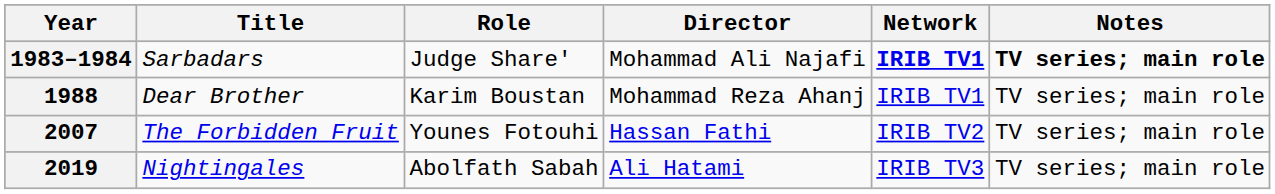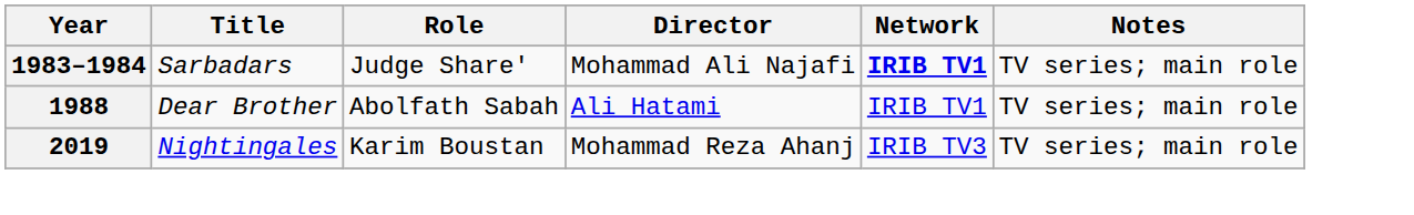1983–1984 | Notes: bold -> normal
1988 | Role: Karim Boustan -> Abolfath Sabah
1988 | Director: Mohammad Reza Ahanj -> Ali Hatami
- row: 2007 | The Forbidden Fruit | Younes Fotouhi | Hassan Fathi | IRIB TV2 | TV series; main role
2019 | Role: Abolfath Sabah -> Karim Boustan
2019 | Director: Ali Hatami -> Mohammad Reza Ahanj
